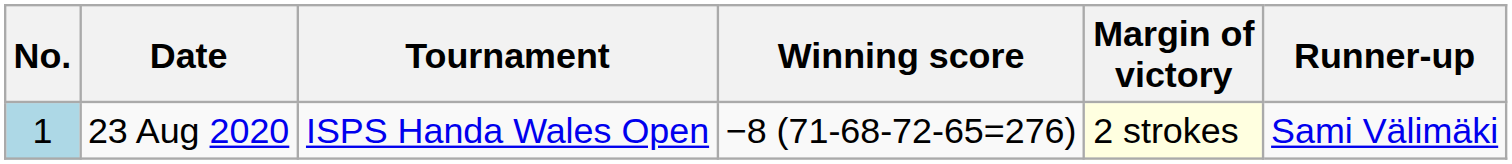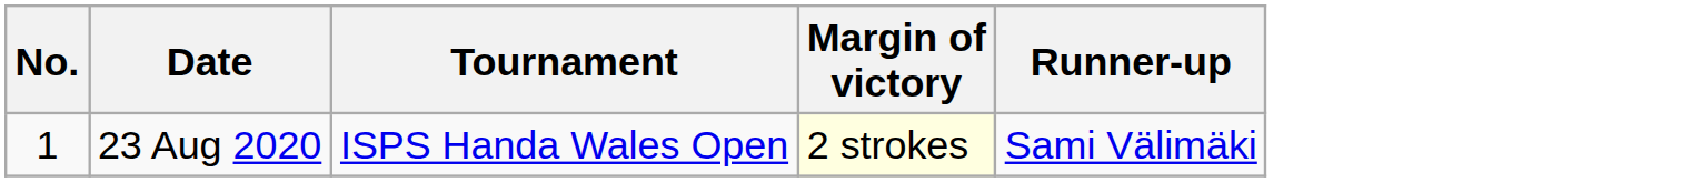- column: Winning score | −8 (71-68-72-65=276)
23 Aug 2020 | No.: lightblue background -> no background
